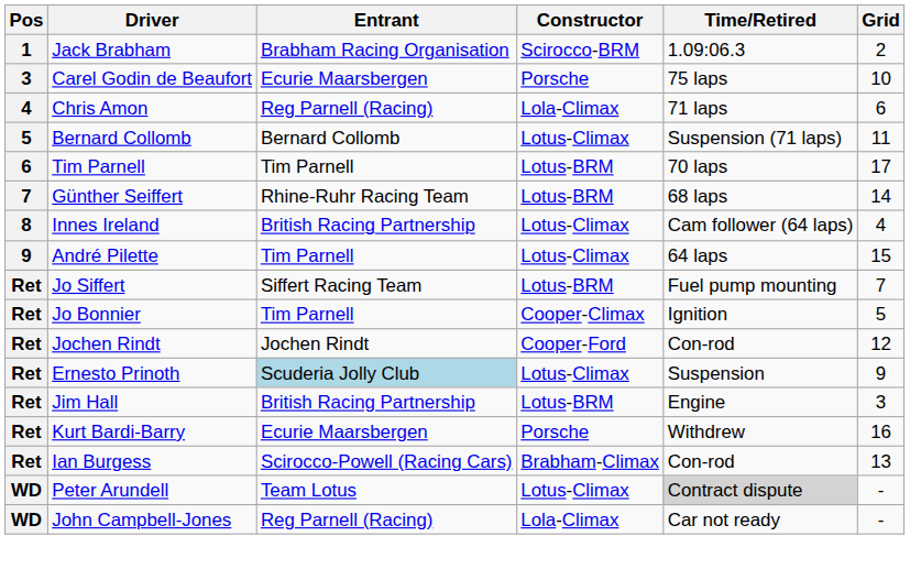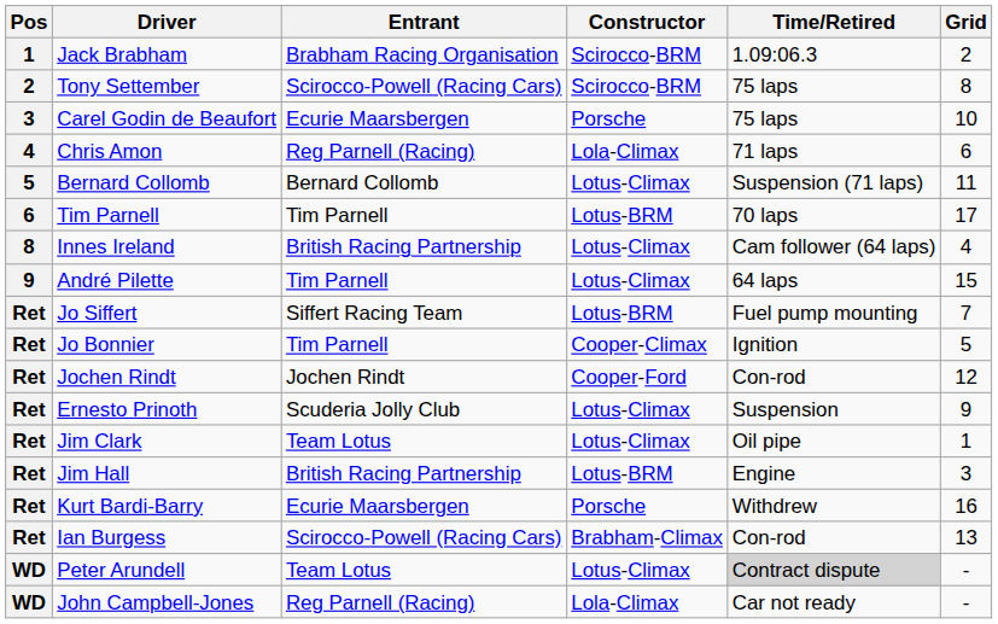+ row: 2 | Tony Settember | Scirocco-Powell (Racing Cars) | Scirocco-BRM | 75 laps | 8
- row: 7 | Günther Seiffert | Rhine-Ruhr Racing Team | Lotus-BRM | 68 laps | 14
Ernesto Prinoth | Entrant: lightblue background -> no background
+ row: Ret | Jim Clark | Team Lotus | Lotus-Climax | Oil pipe | 1
